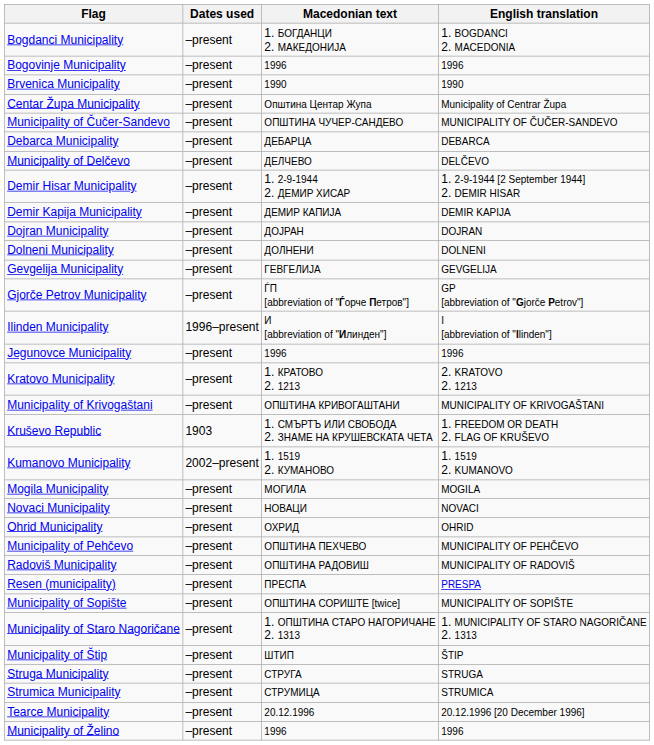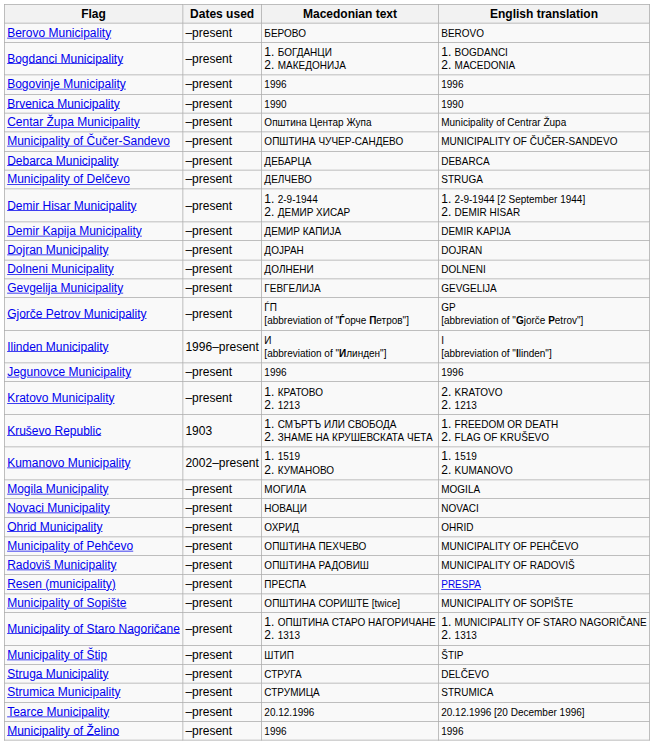+ row: Berovo Municipality | –present | БЕРОВО | BEROVO
Municipality of Delčevo | English translation: DELČEVO -> STRUGA
- row: Municipality of Krivogaštani | –present | ОПШТИНА КРИВОГАШТАНИ | MUNICIPALITY OF KRIVOGAŠTANI
Struga Municipality | English translation: STRUGA -> DELČEVO
